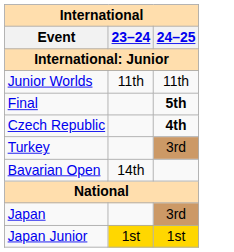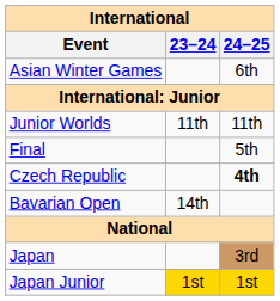+ row: Asian Winter Games | 6th
Final | 24–25: bold -> normal
- row: Turkey | 3rd
